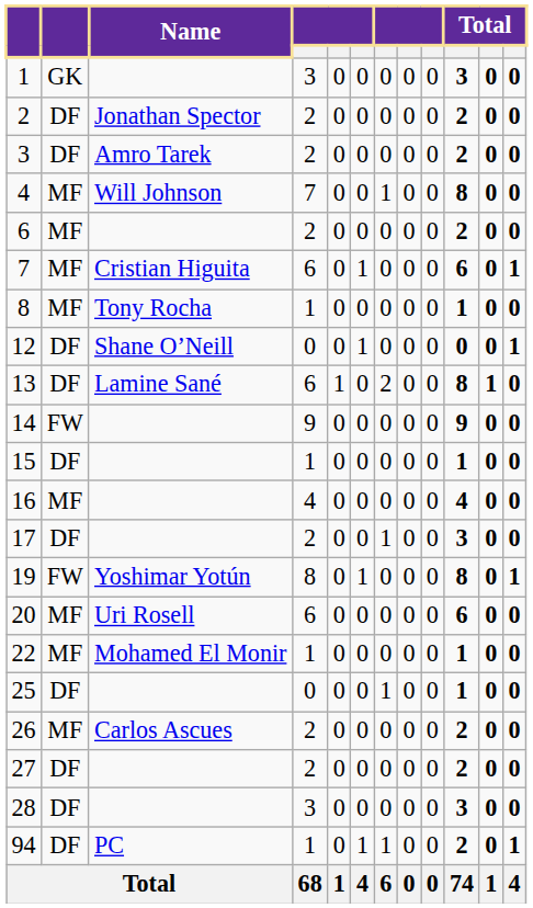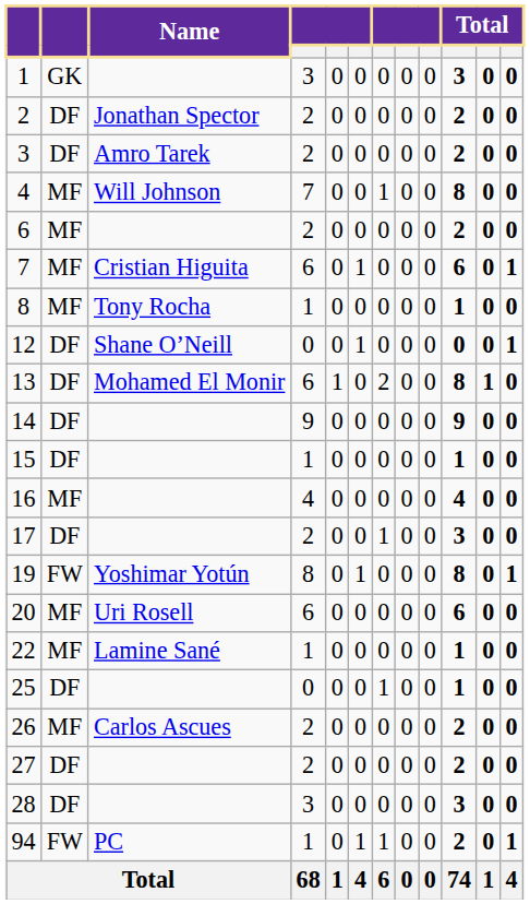13 | Name: Lamine Sané -> Mohamed El Monir
14 | column 2: FW -> DF
22 | Name: Mohamed El Monir -> Lamine Sané
94 | column 2: DF -> FW
